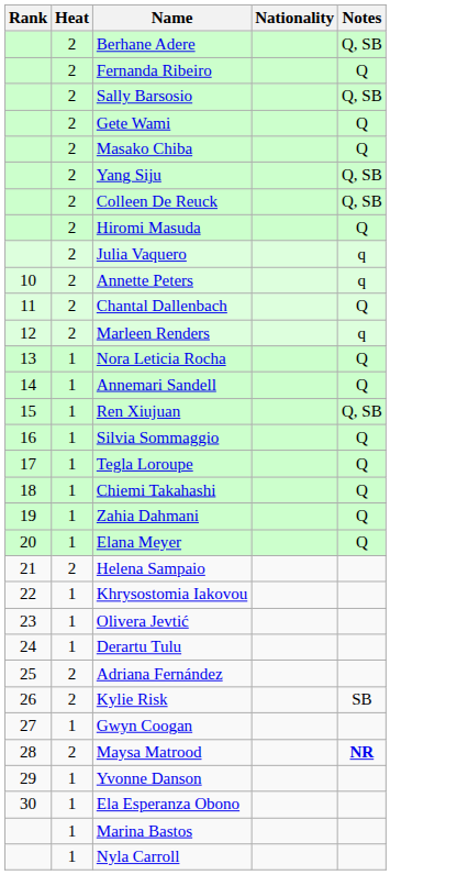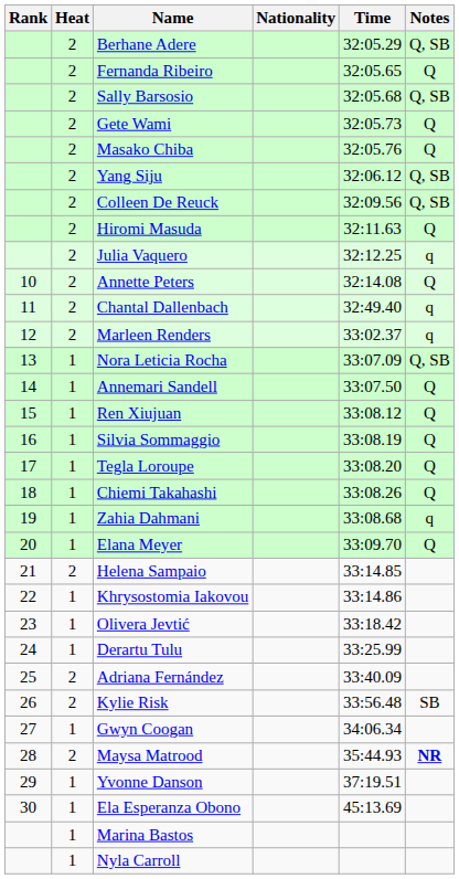+ column: Time | 32:05.29 | 32:05.65 | 32:05.68 | 32:05.73 | 32:05.76 | 32:06.12 | 32:09.56 | 32:11.63 | 32:12.25 | 32:14.08 | 32:49.40 | 33:02.37 | 33:07.09 | 33:07.50 | 33:08.12 | 33:08.19 | 33:08.20 | 33:08.26 | 33:08.68 | 33:09.70 | 33:14.85 | 33:14.86 | 33:18.42 | 33:25.99 | 33:40.09 | 33:56.48 | 34:06.34 | 35:44.93 | 37:19.51 | 45:13.69
Annette Peters | Notes: q -> Q
Chantal Dallenbach | Notes: Q -> q
Nora Leticia Rocha | Notes: Q -> Q, SB
Ren Xiujuan | Notes: Q, SB -> Q
Zahia Dahmani | Notes: Q -> q
